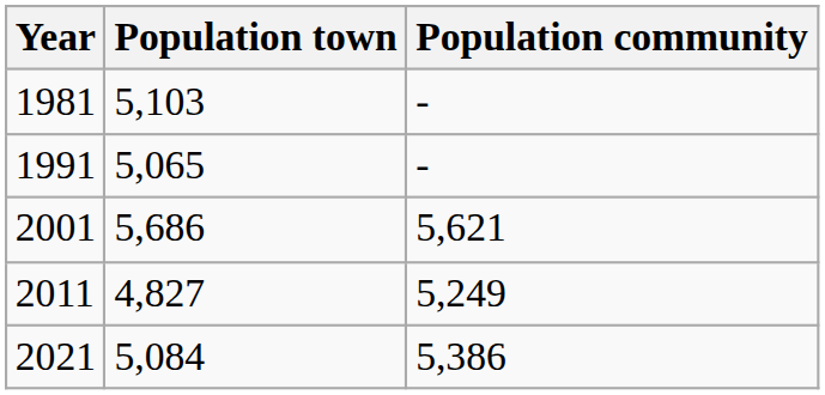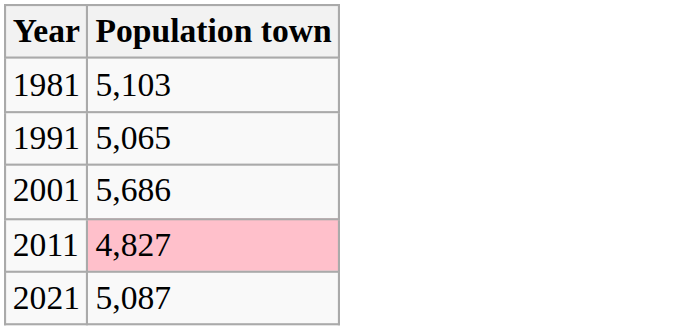- column: Population community | - | - | 5,621 | 5,249 | 5,386
2011 | Population town: no background -> pink background
2021 | Population town: 5,084 -> 5,087
